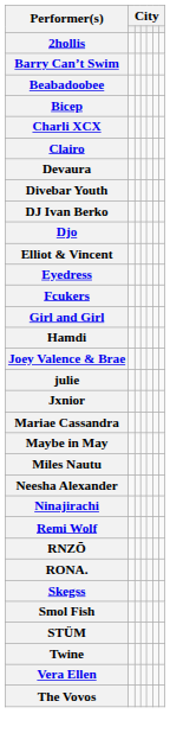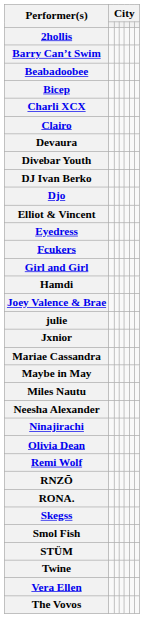+ row: Olivia Dean
